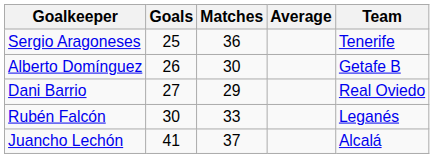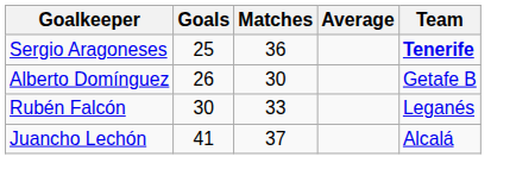Sergio Aragoneses | Team: normal -> bold
- row: Dani Barrio | 27 | 29 | Real Oviedo
